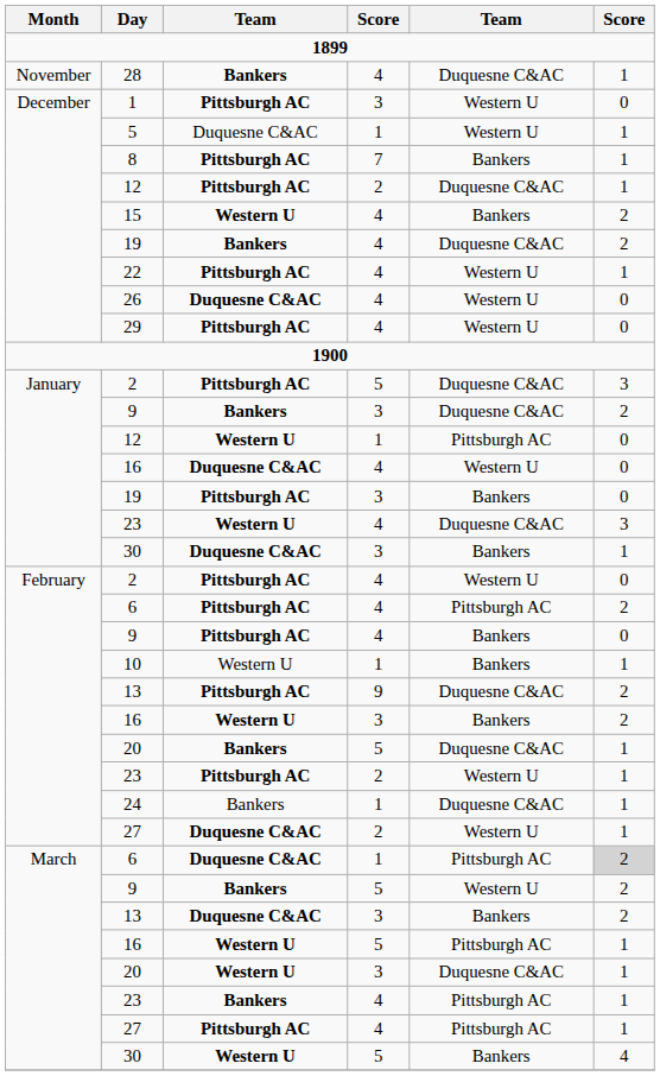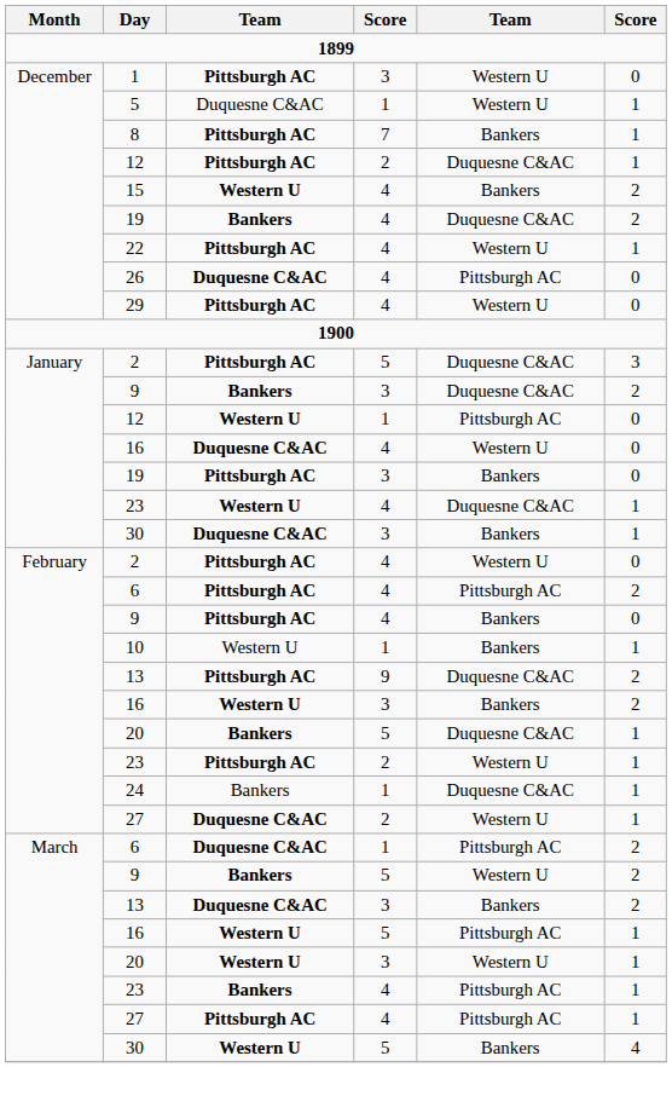- row: November | 28 | Bankers | 4 | Duquesne C&AC | 1
26 | column 5: Western U -> Pittsburgh AC
January / 23 | column 6: 3 -> 1
March / 6 | column 6: lightgrey background -> no background
March / 20 | column 5: Duquesne C&AC -> Western U
